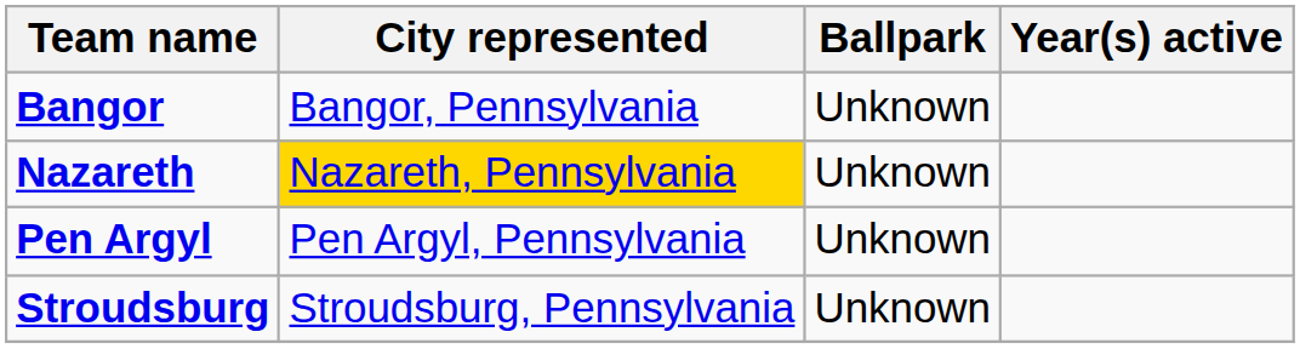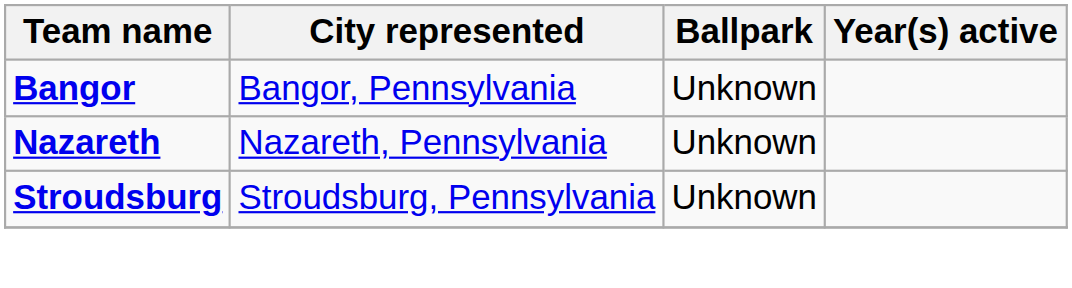Nazareth | City represented: gold background -> no background
- row: Pen Argyl | Pen Argyl, Pennsylvania | Unknown
